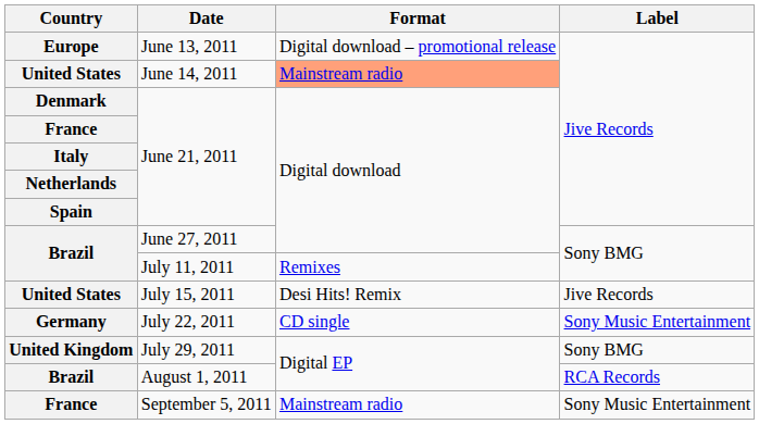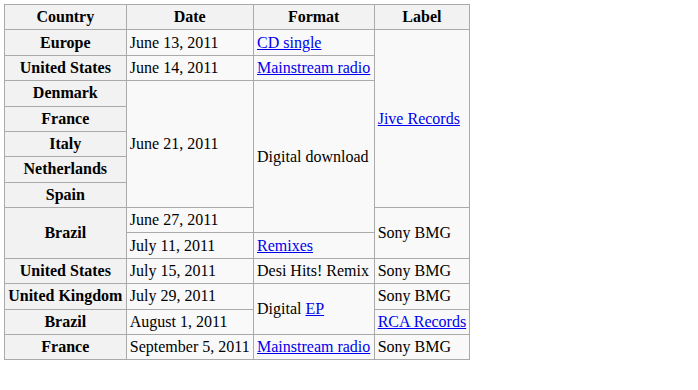June 13, 2011 | Format: Digital download – promotional release -> CD single
June 14, 2011 | Format: lightsalmon background -> no background
July 15, 2011 | Label: Jive Records -> Sony BMG
- row: Germany | July 22, 2011 | CD single | Sony Music Entertainment
September 5, 2011 | Label: Sony Music Entertainment -> Sony BMG
